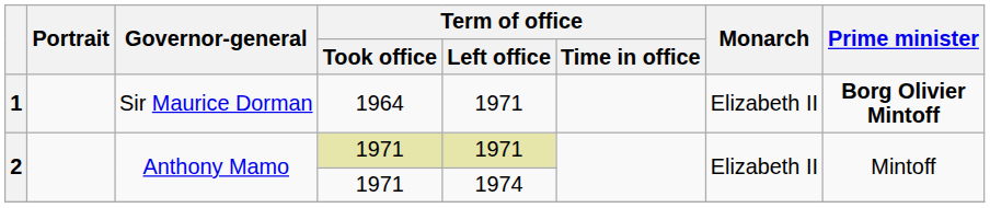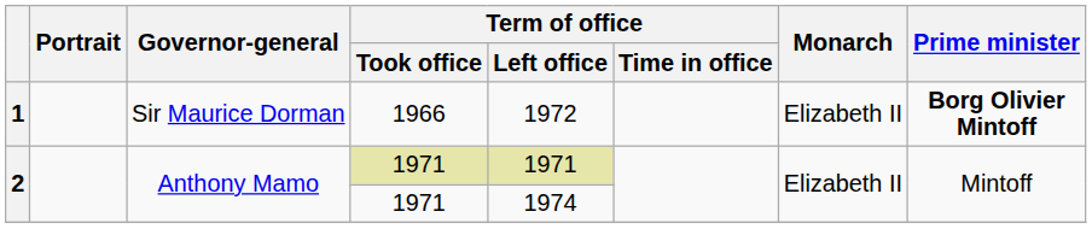1 | Term of office / Took office: 1964 -> 1966
1 | Term of office / Left office: 1971 -> 1972
